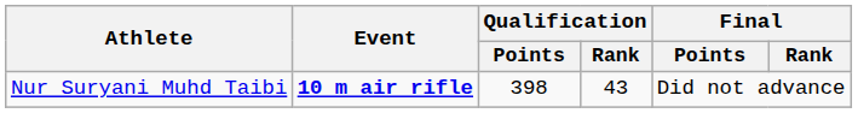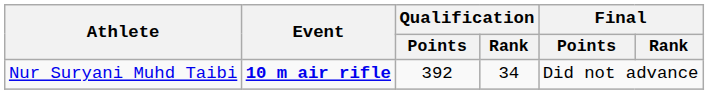Nur Suryani Muhd Taibi | Qualification / Points: 398 -> 392
Nur Suryani Muhd Taibi | Qualification / Rank: 43 -> 34
